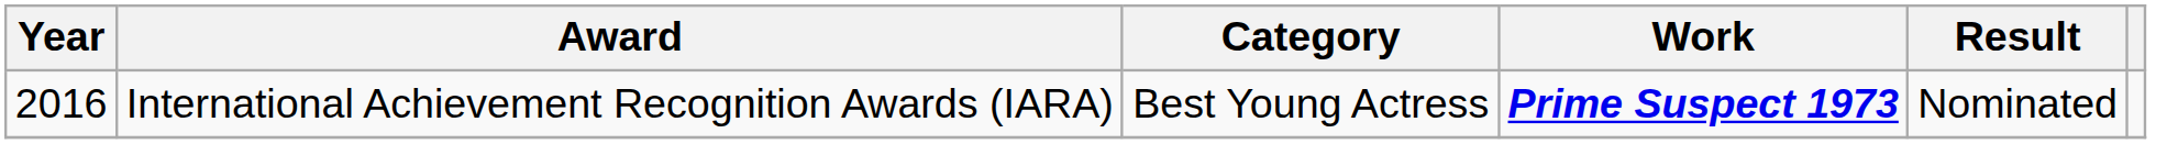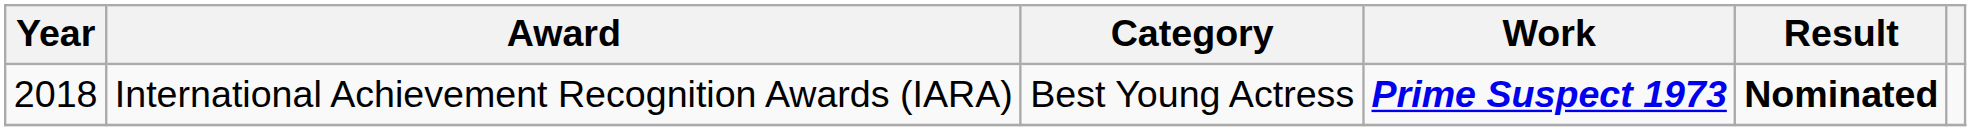International Achievement Recognition Awards (IARA) | Year: 2016 -> 2018
International Achievement Recognition Awards (IARA) | Result: normal -> bold
